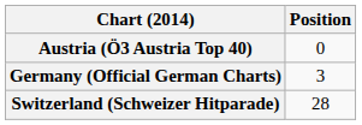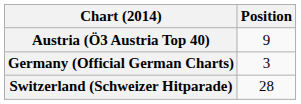Austria (Ö3 Austria Top 40) | Position: 0 -> 9
